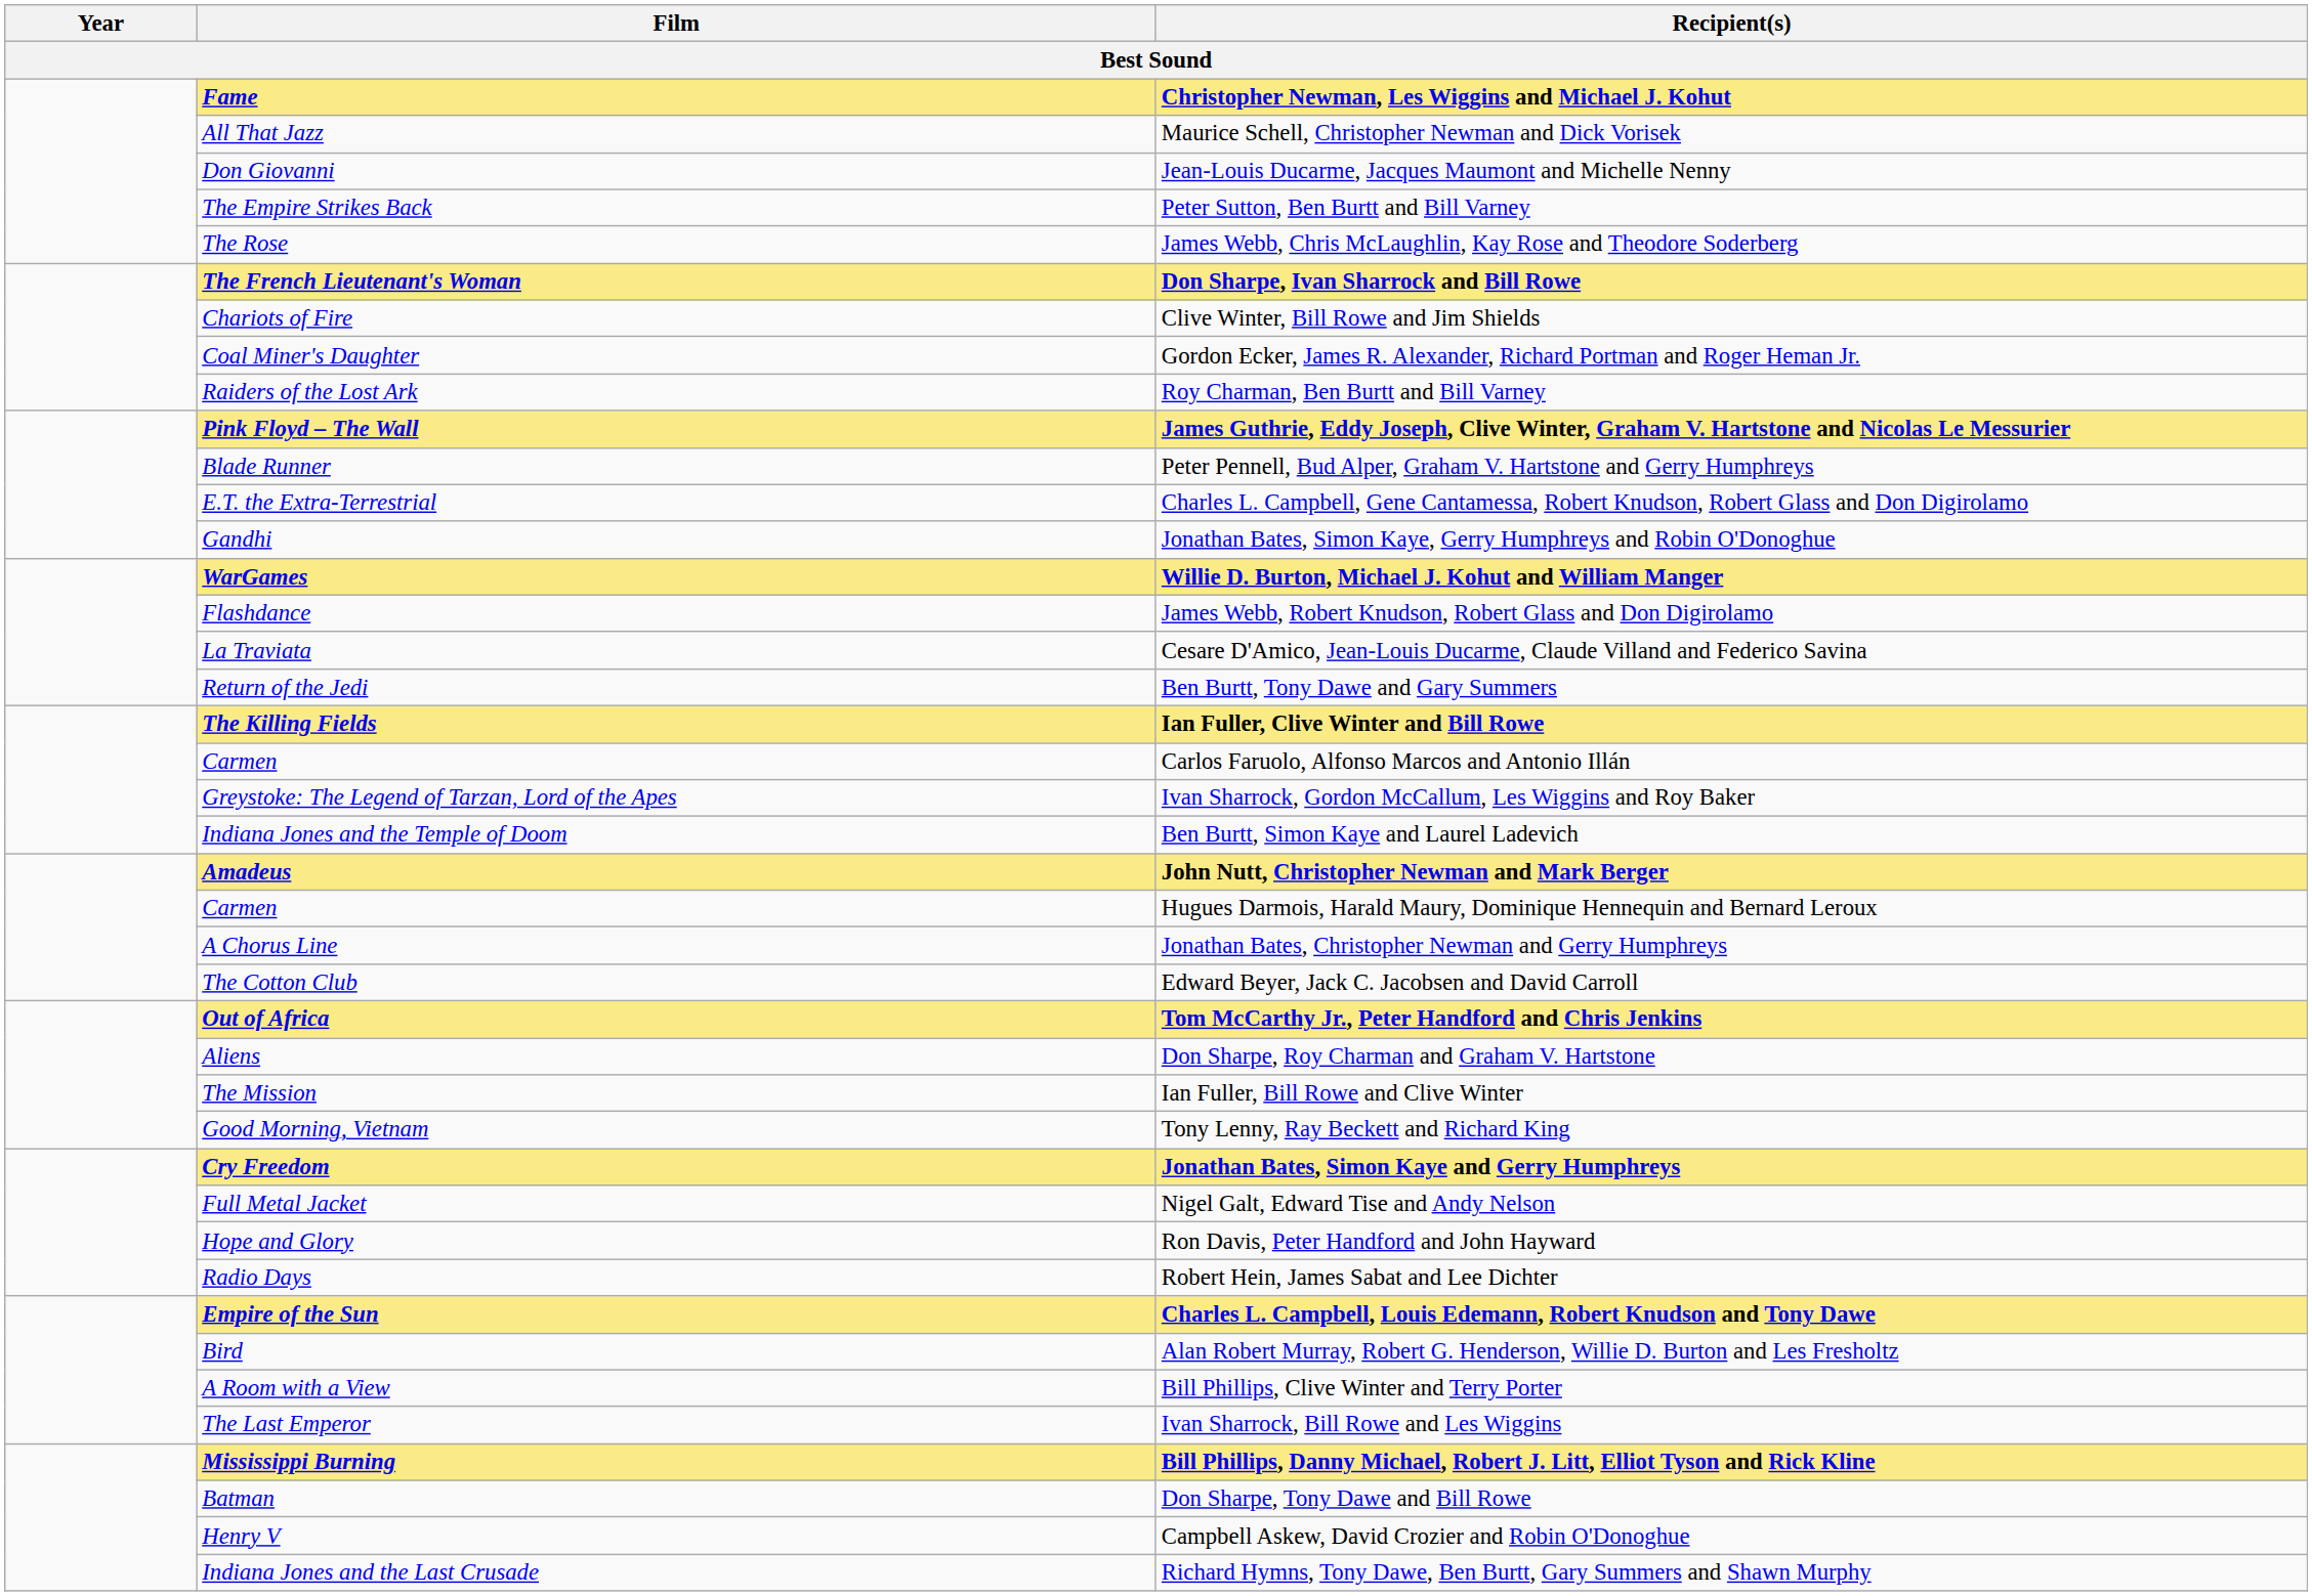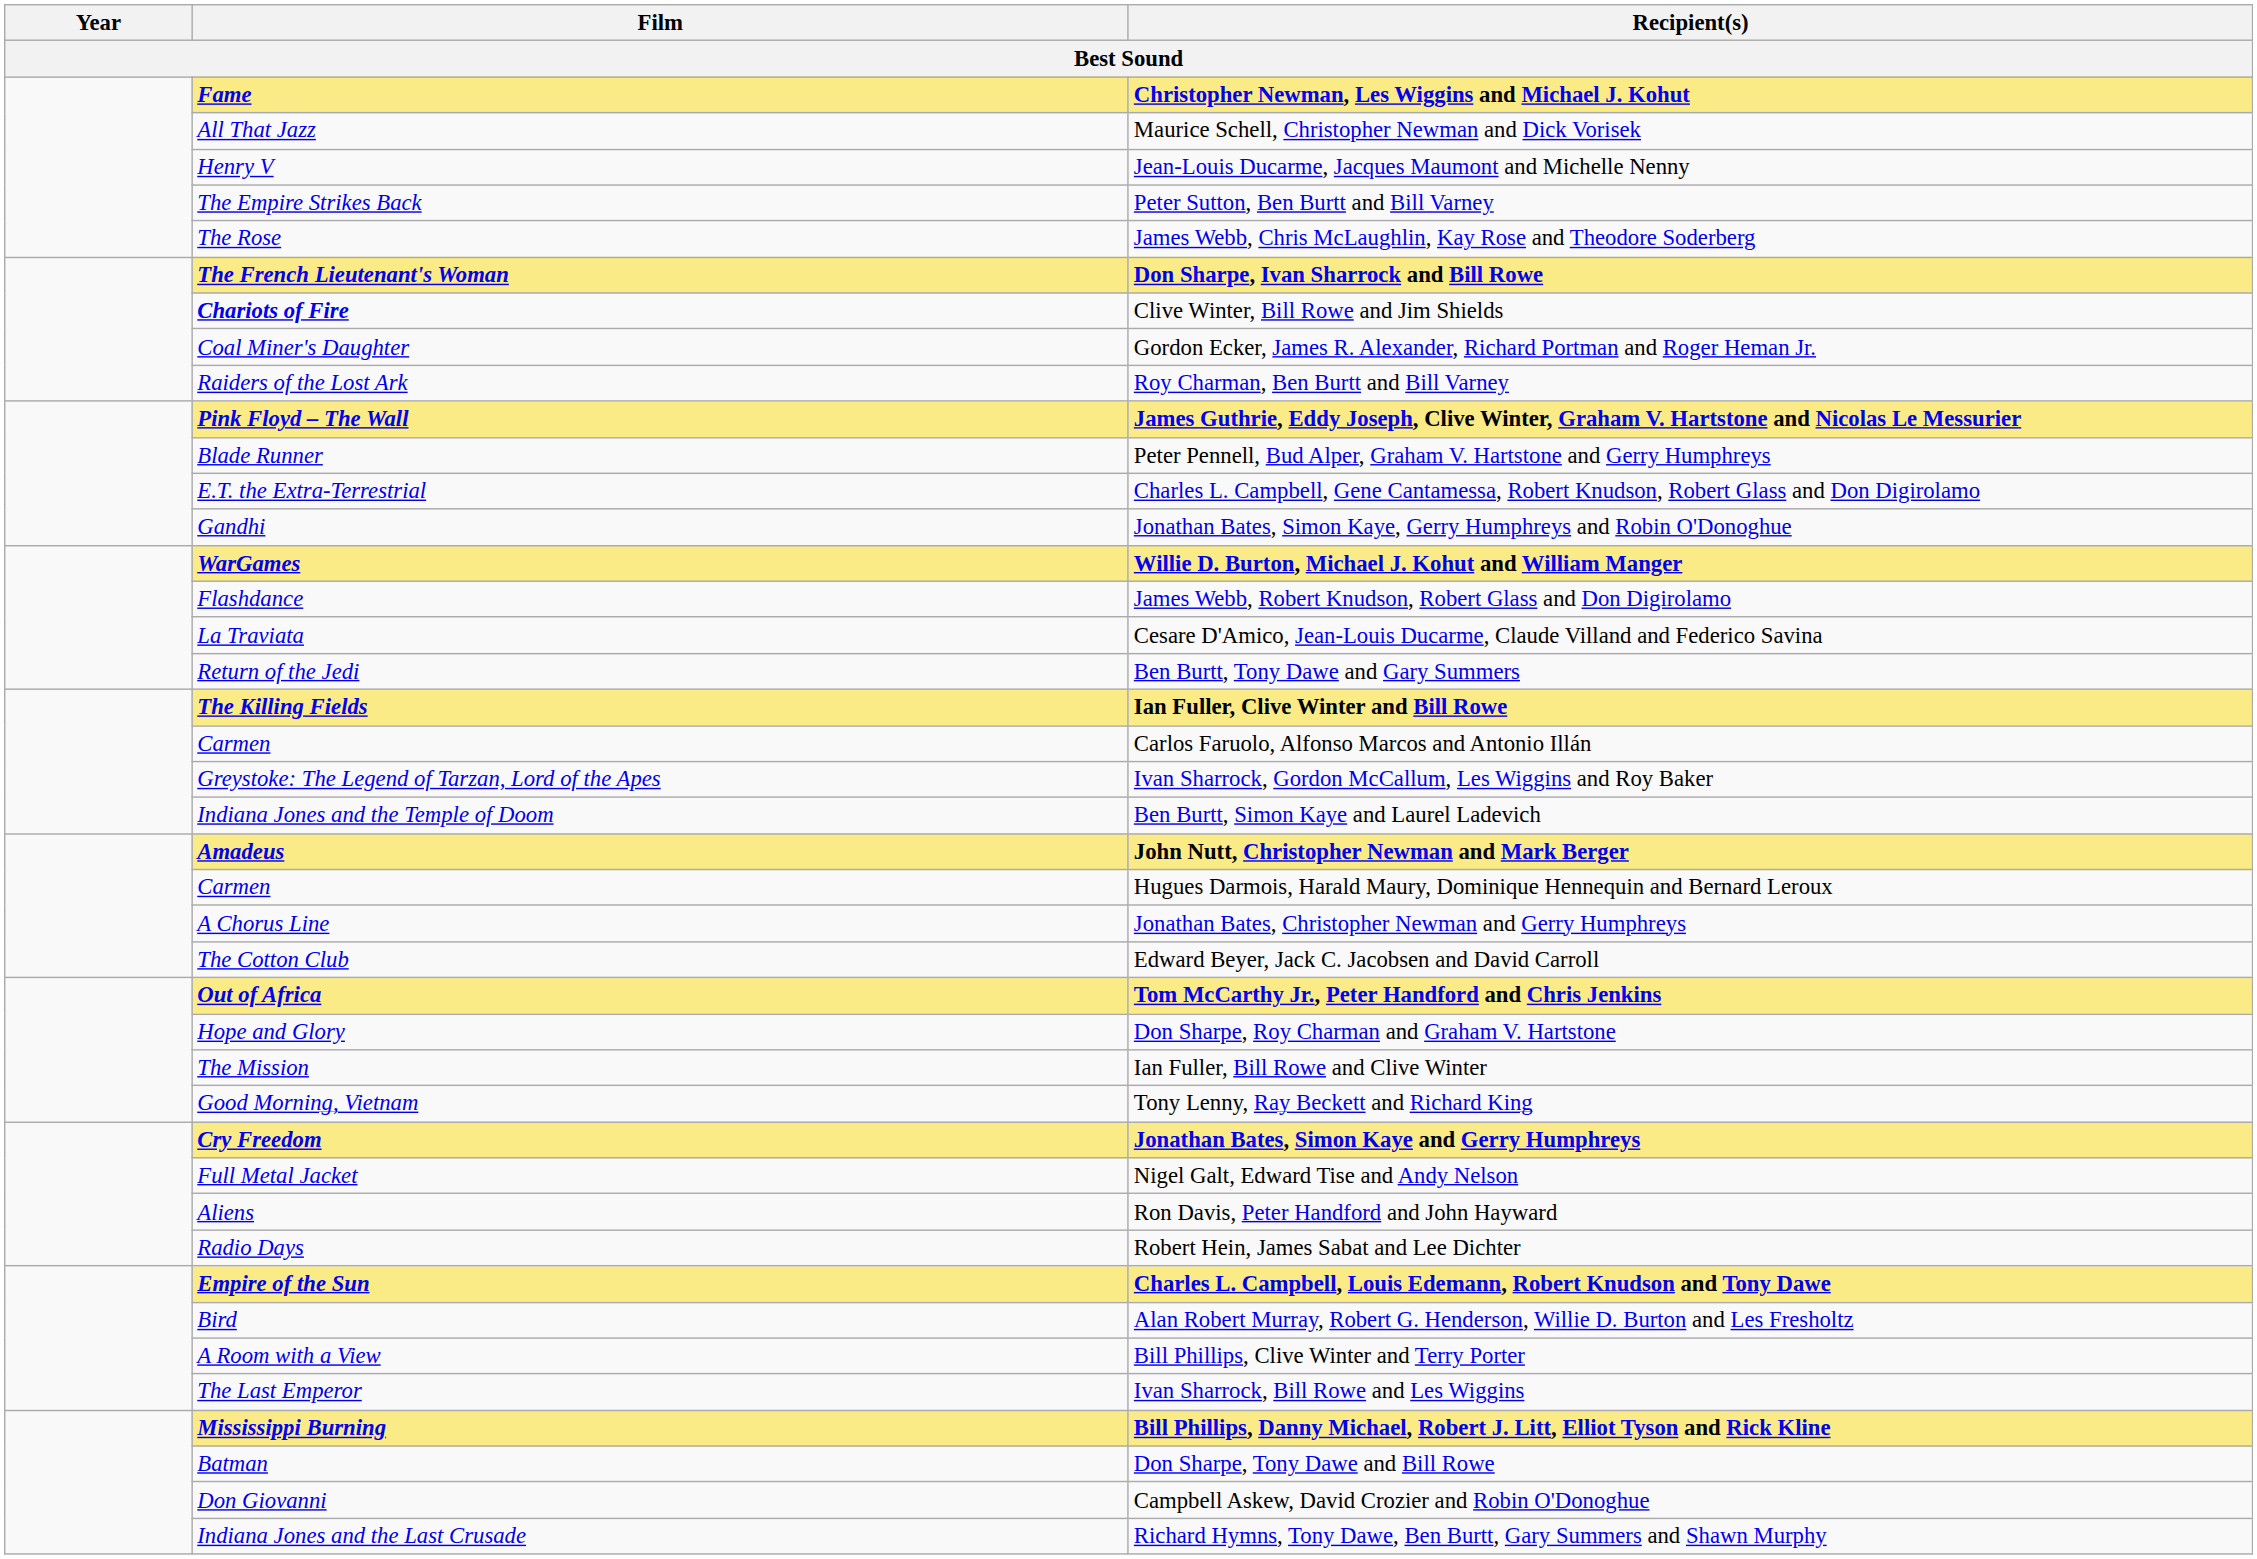Jean-Louis Ducarme, Jacques Maumont and Michelle Nenny | Film: Don Giovanni -> Henry V
Clive Winter, Bill Rowe and Jim Shields | Film: normal -> bold
Don Sharpe, Roy Charman and Graham V. Hartstone | Film: Aliens -> Hope and Glory
Ron Davis, Peter Handford and John Hayward | Film: Hope and Glory -> Aliens
Campbell Askew, David Crozier and Robin O'Donoghue | Film: Henry V -> Don Giovanni
